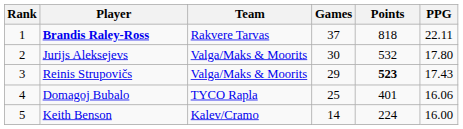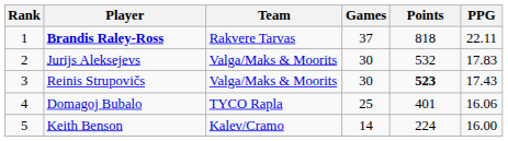Jurijs Aleksejevs | PPG: 17.80 -> 17.83
Reinis Strupovičs | Games: 29 -> 30
